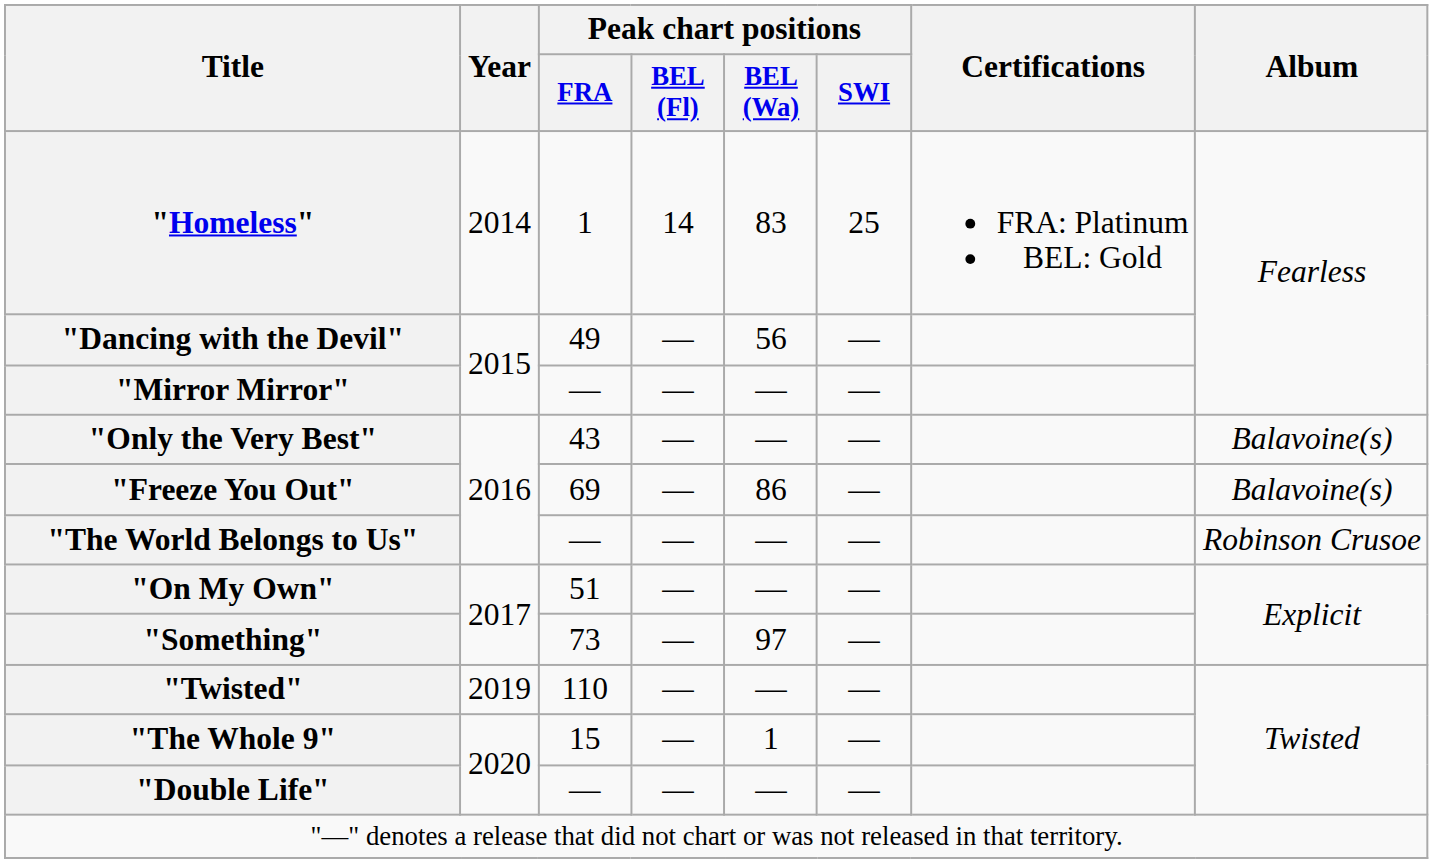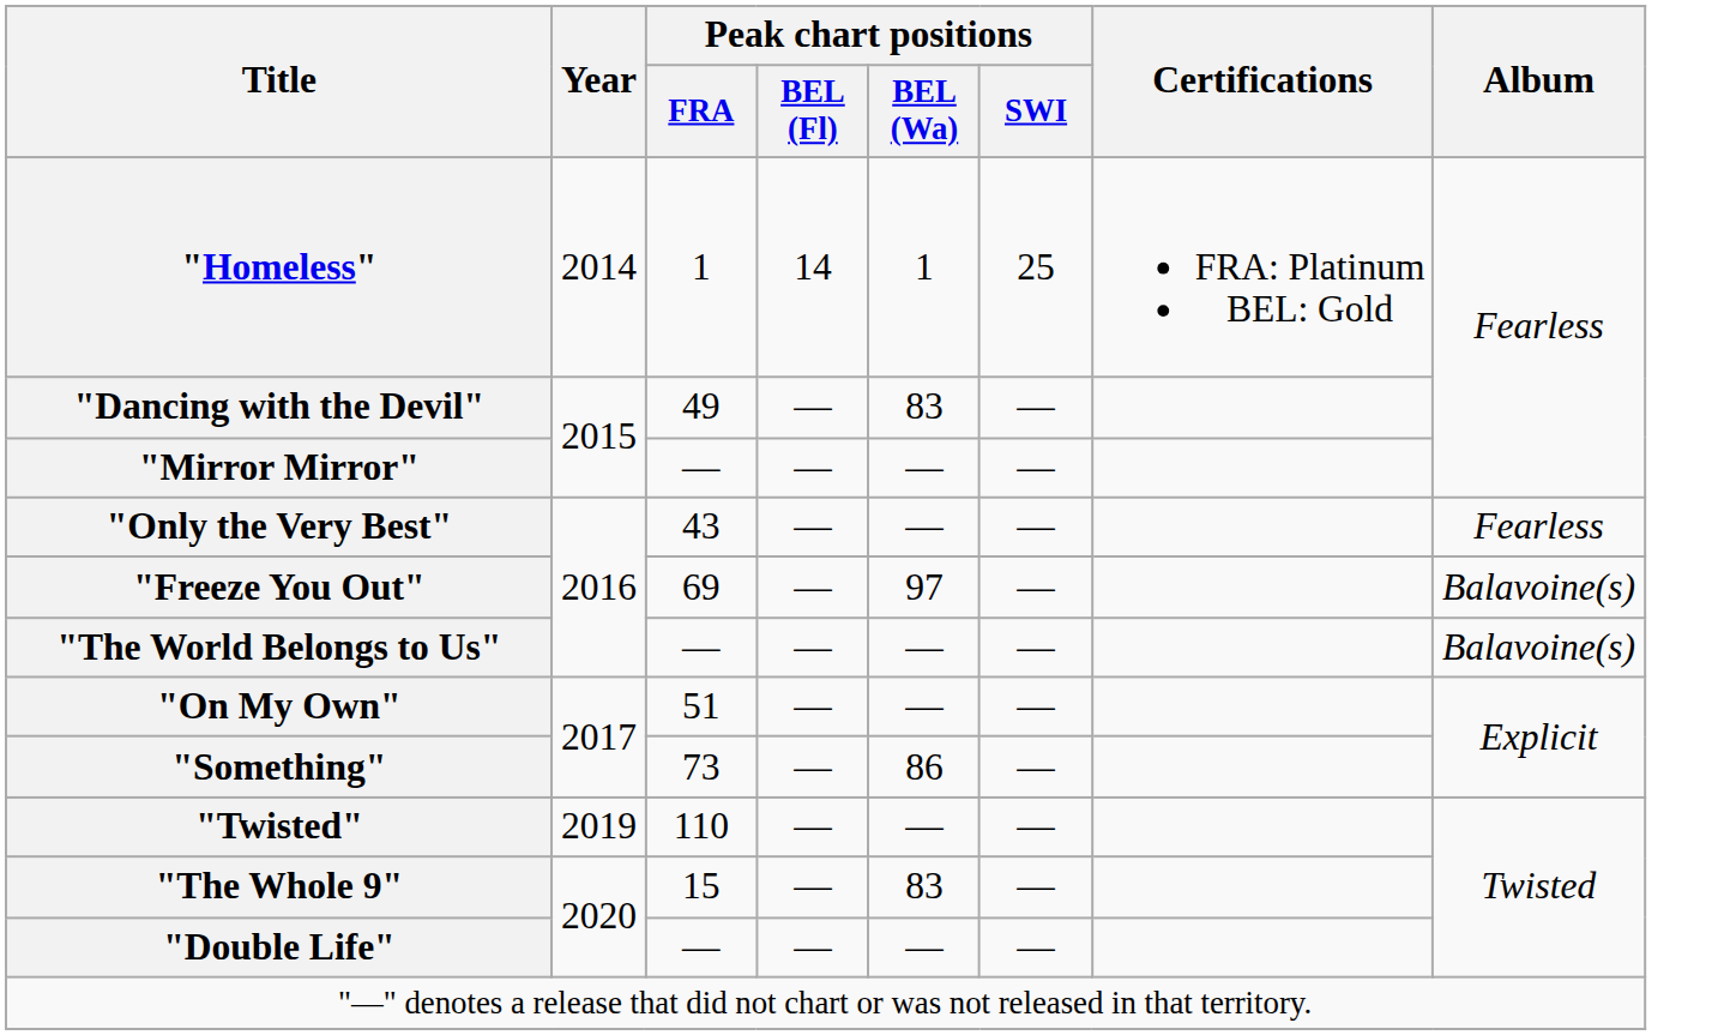"Homeless" | Peak chart positions / BEL (Wa): 83 -> 1
"Dancing with the Devil" | Peak chart positions / BEL (Wa): 56 -> 83
"Only the Very Best" | Album: Balavoine(s) -> Fearless
"Freeze You Out" | Peak chart positions / BEL (Wa): 86 -> 97
"The World Belongs to Us" | Album: Robinson Crusoe -> Balavoine(s)
"Something" | Peak chart positions / BEL (Wa): 97 -> 86
"The Whole 9" | Peak chart positions / BEL (Wa): 1 -> 83
